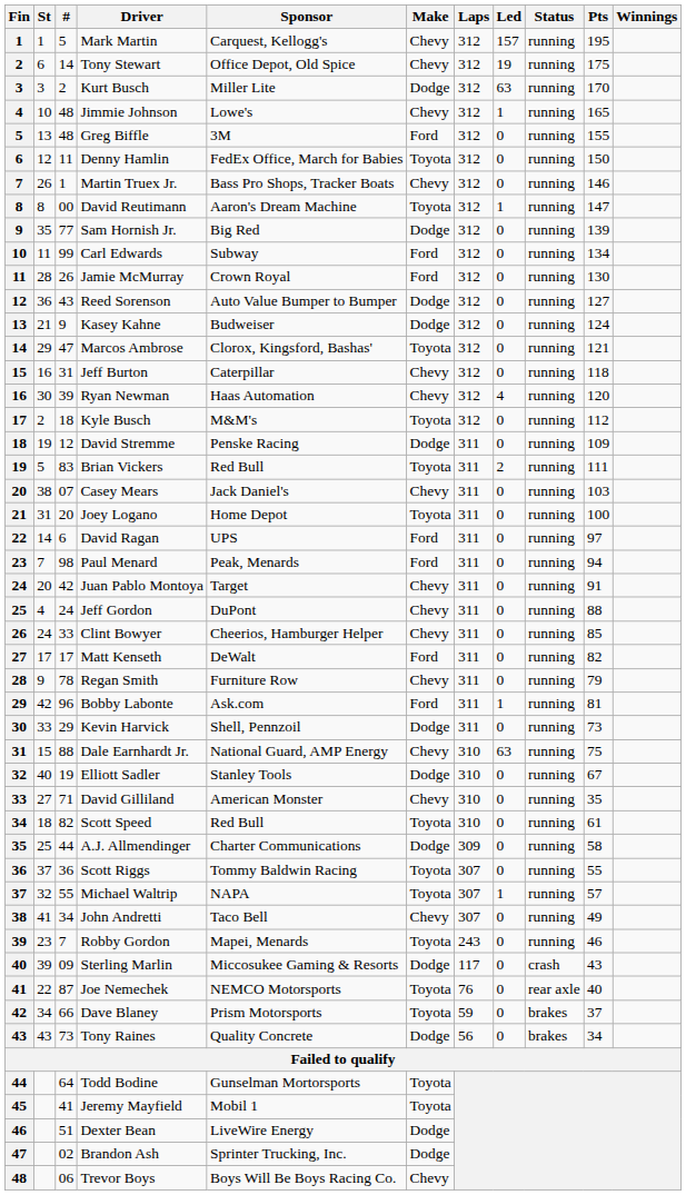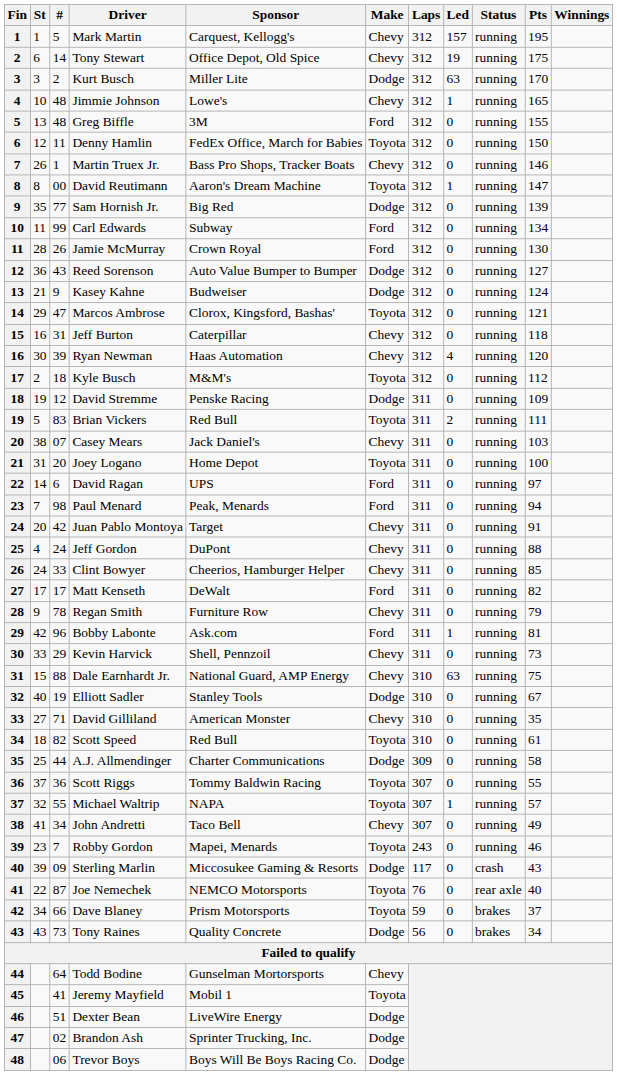Kevin Harvick | Make: Dodge -> Chevy
Todd Bodine | Make: Toyota -> Chevy
Trevor Boys | Make: Chevy -> Dodge
